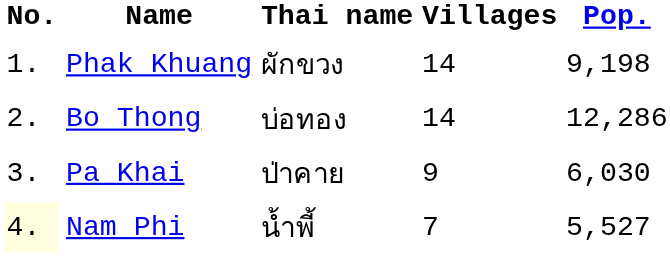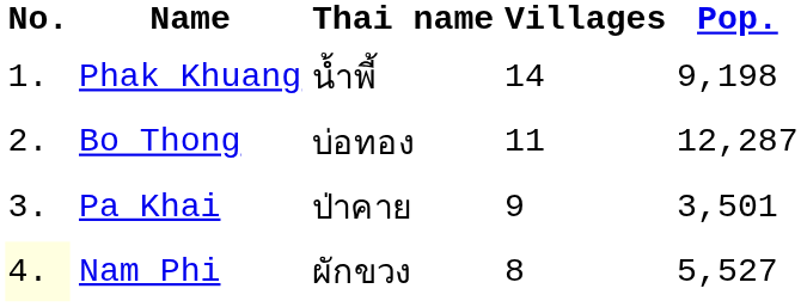Phak Khuang | Thai name: ผักขวง -> น้ำพี้
Bo Thong | Villages: 14 -> 11
Bo Thong | Pop.: 12,286 -> 12,287
Pa Khai | Pop.: 6,030 -> 3,501
Nam Phi | Thai name: น้ำพี้ -> ผักขวง
Nam Phi | Villages: 7 -> 8
